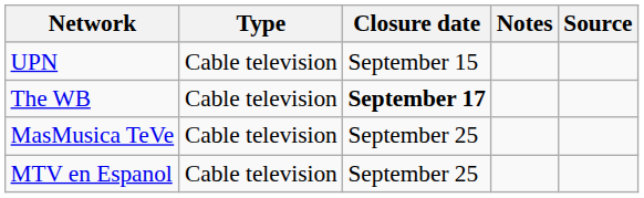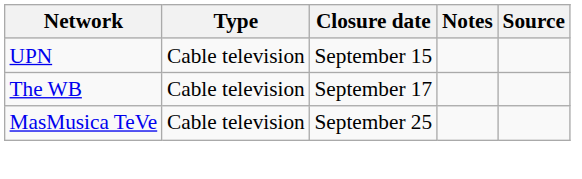The WB | Closure date: bold -> normal
- row: MTV en Espanol | Cable television | September 25
